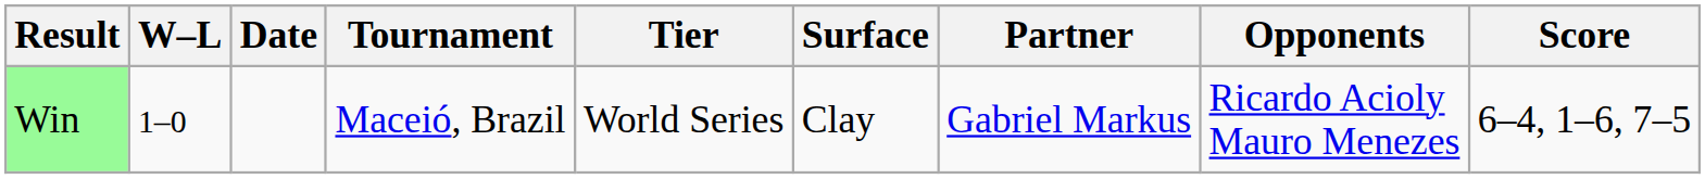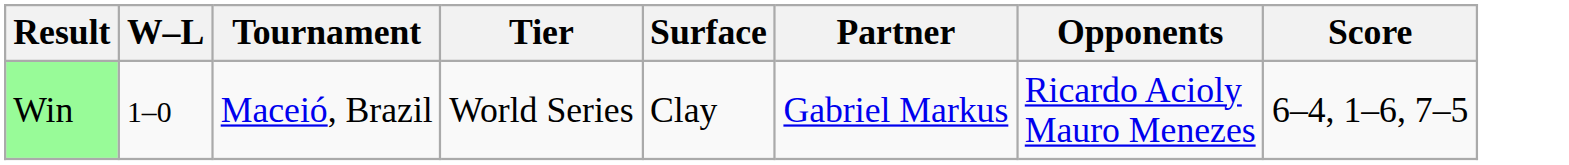- column: Date
